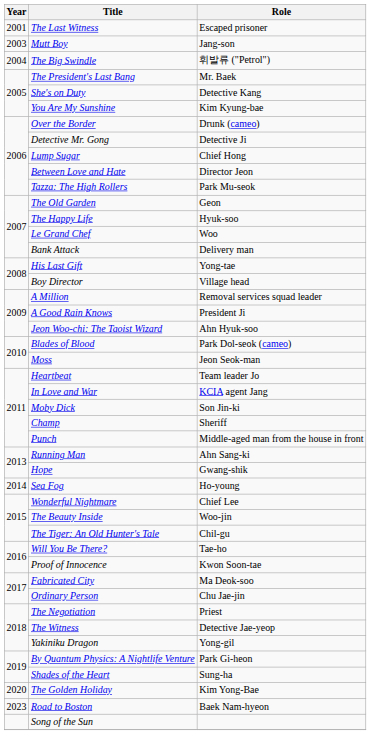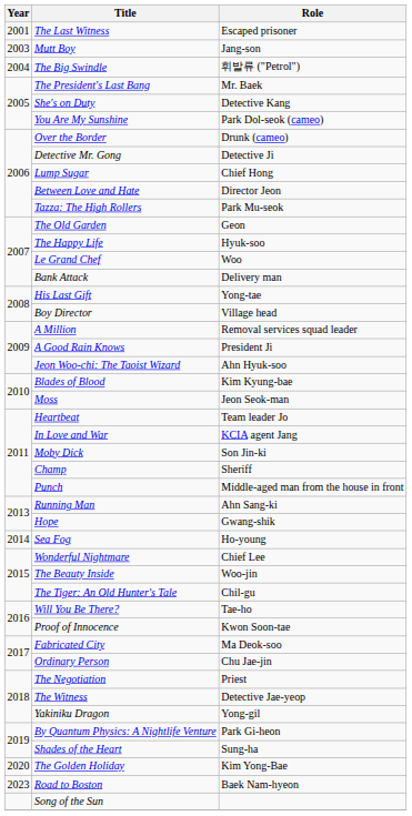You Are My Sunshine | Role: Kim Kyung-bae -> Park Dol-seok (cameo)
Blades of Blood | Role: Park Dol-seok (cameo) -> Kim Kyung-bae
